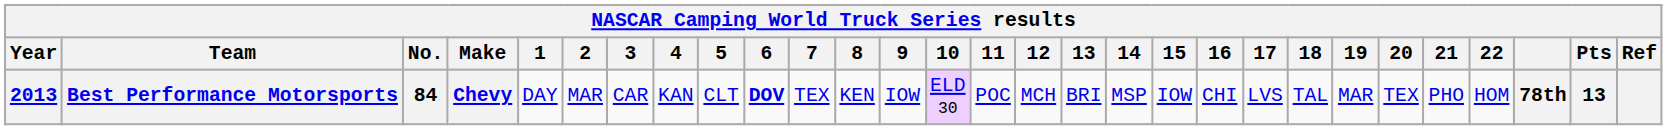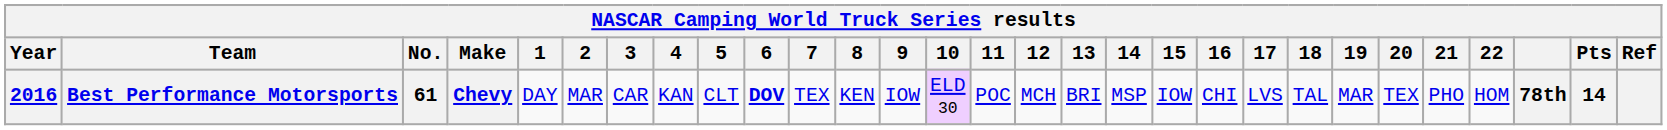Best Performance Motorsports | Year: 2013 -> 2016
Best Performance Motorsports | No.: 84 -> 61
Best Performance Motorsports | Pts: 13 -> 14
